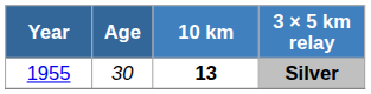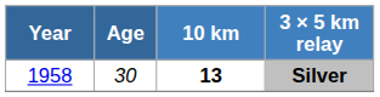Silver | Year: 1955 -> 1958
